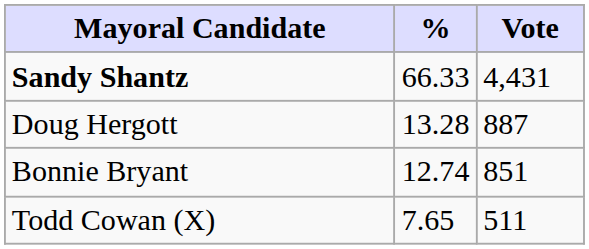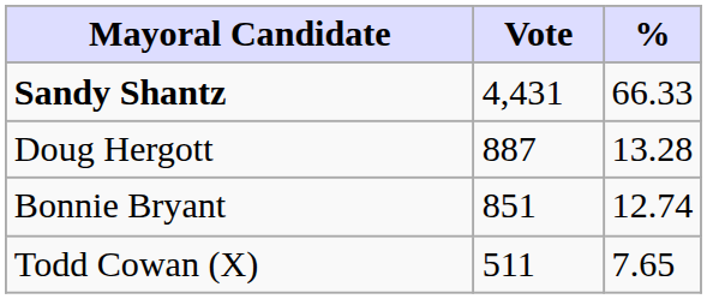columns swapped: Vote <-> %
